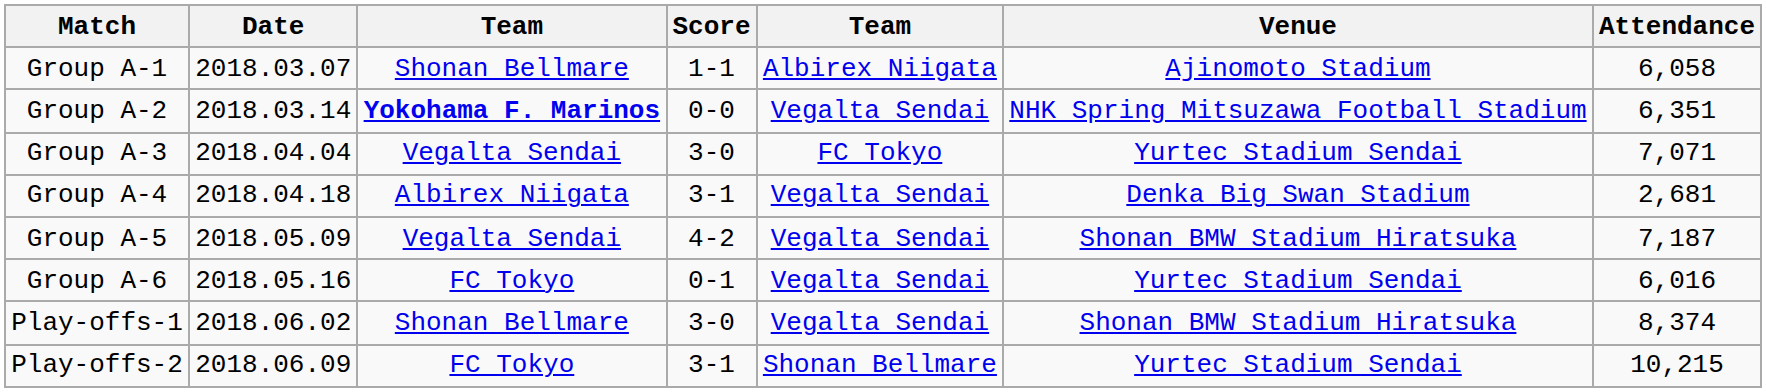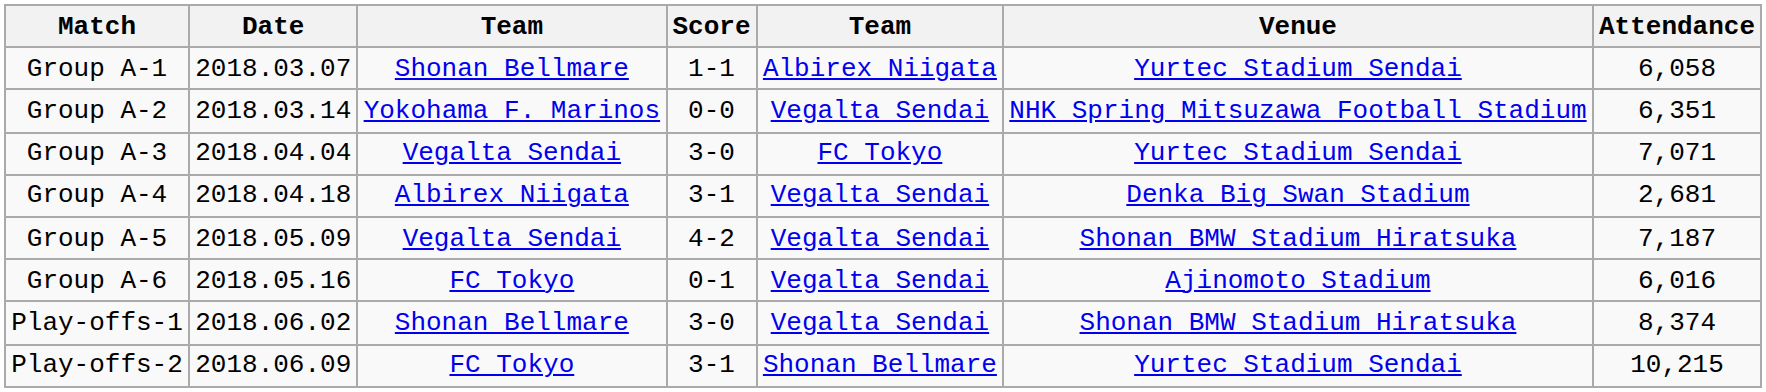Group A-1 | Venue: Ajinomoto Stadium -> Yurtec Stadium Sendai
Group A-2 | column 3: bold -> normal
Group A-6 | Venue: Yurtec Stadium Sendai -> Ajinomoto Stadium
